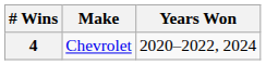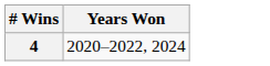- column: Make | Chevrolet
